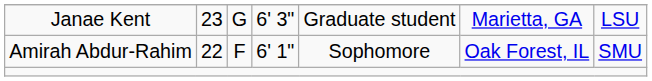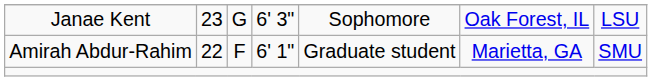Janae Kent | column 5: Graduate student -> Sophomore
Janae Kent | column 6: Marietta, GA -> Oak Forest, IL
Amirah Abdur-Rahim | column 5: Sophomore -> Graduate student
Amirah Abdur-Rahim | column 6: Oak Forest, IL -> Marietta, GA
